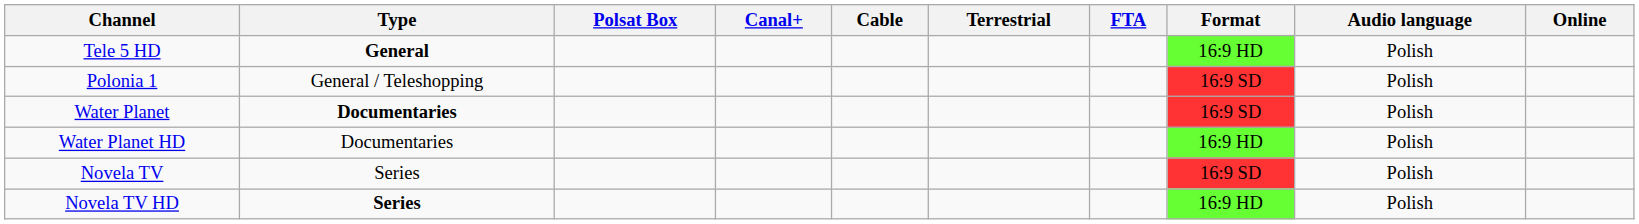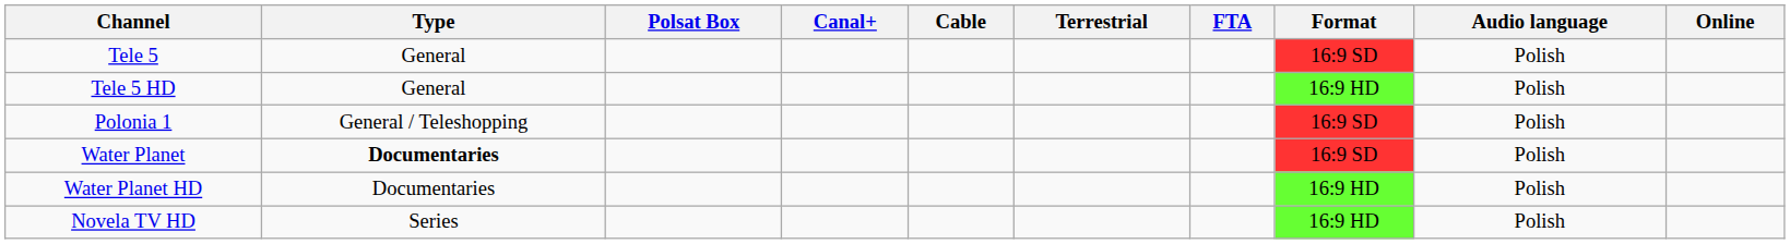+ row: Tele 5 | General | 16:9 SD | Polish
Tele 5 HD | Type: bold -> normal
- row: Novela TV | Series | 16:9 SD | Polish
Novela TV HD | Type: bold -> normal
